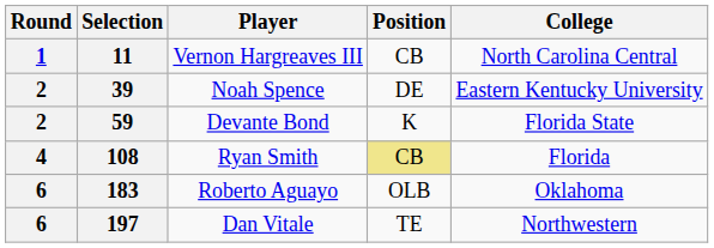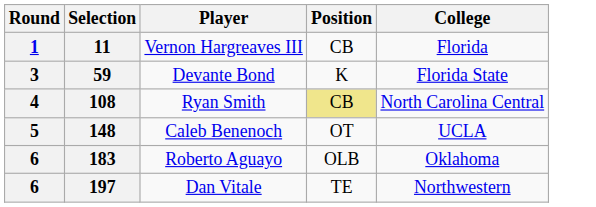11 | College: North Carolina Central -> Florida
- row: 2 | 39 | Noah Spence | DE | Eastern Kentucky University
59 | Round: 2 -> 3
108 | College: Florida -> North Carolina Central
+ row: 5 | 148 | Caleb Benenoch | OT | UCLA
